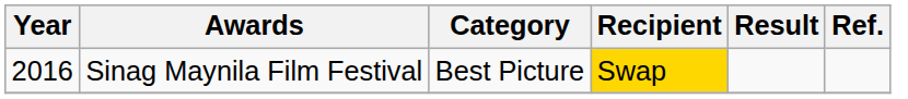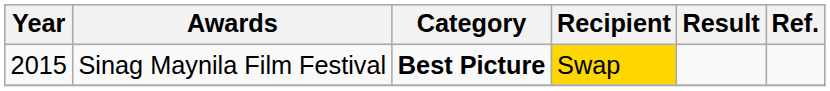Sinag Maynila Film Festival | Year: 2016 -> 2015
Sinag Maynila Film Festival | Category: normal -> bold
